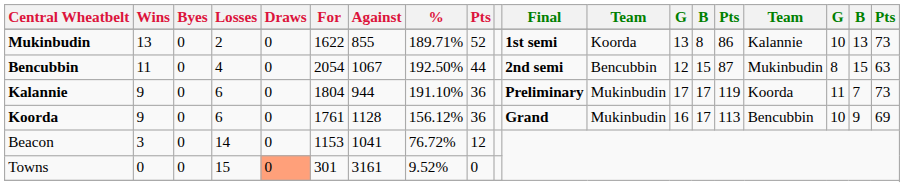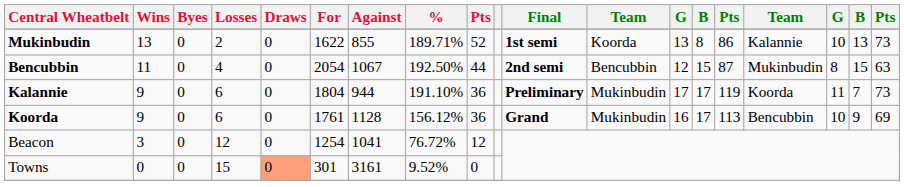Beacon | Losses: 14 -> 12
Beacon | For: 1153 -> 1254
